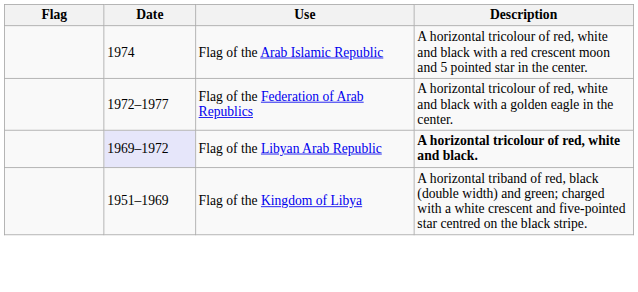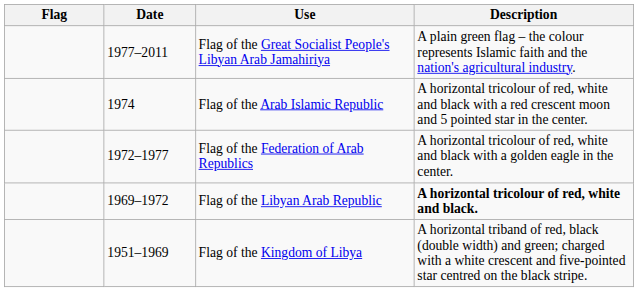+ row: 1977–2011 | Flag of the Great Socialist People's Libyan Arab Jamahiriya | A plain green flag – the colour represents Islamic faith and the nation's agricultural industry.
Flag of the Libyan Arab Republic | Date: lavender background -> no background
